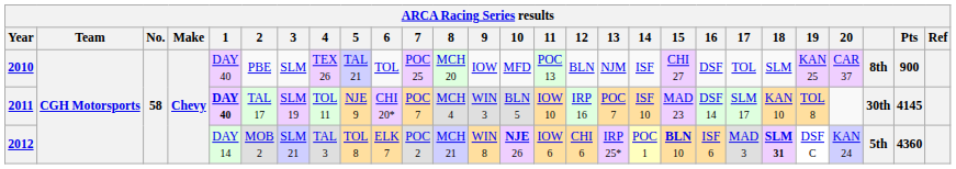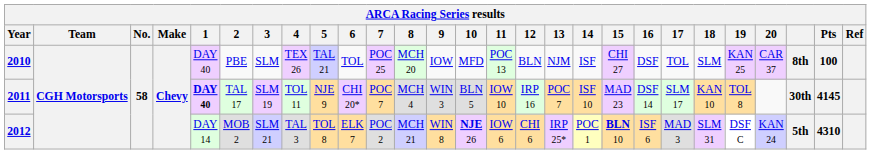2010 | Pts: 900 -> 100
2012 | 18: bold -> normal
2012 | Pts: 4360 -> 4310
